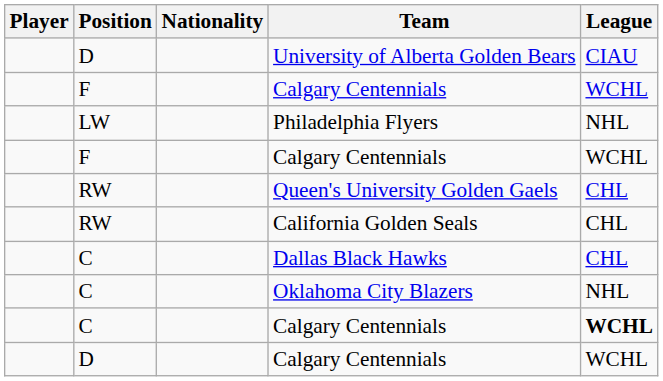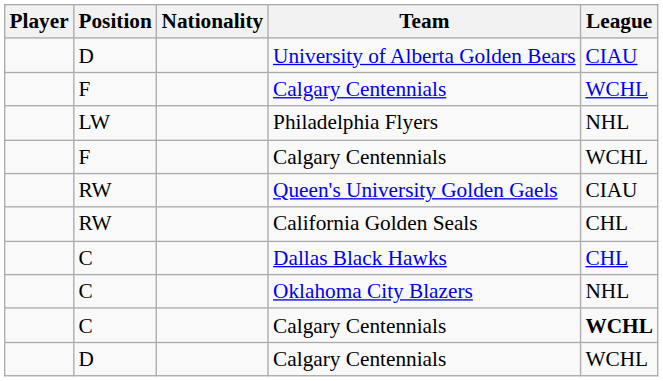Queen's University Golden Gaels | League: CHL -> CIAU
